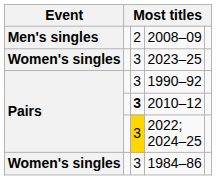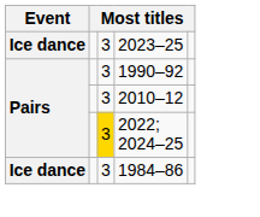- row: Men's singles | 2 | 2008–09
2023–25 | Event: Women's singles -> Ice dance
2010–12 | column 3: bold -> normal
1984–86 | Event: Women's singles -> Ice dance
